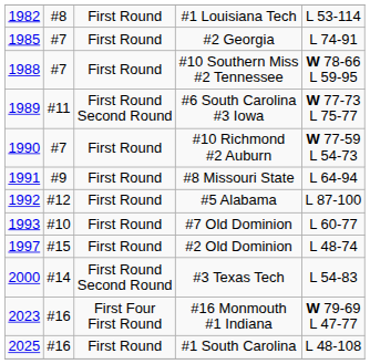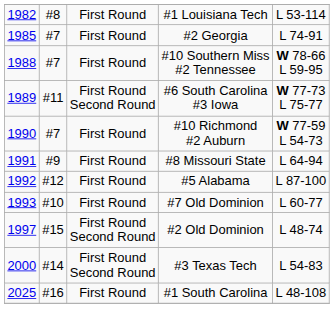#2 Old Dominion | column 3: First Round -> First Round Second Round
- row: 2023 | #16 | First Four First Round | #16 Monmouth #1 Indiana | W 79-69 L 47-77
